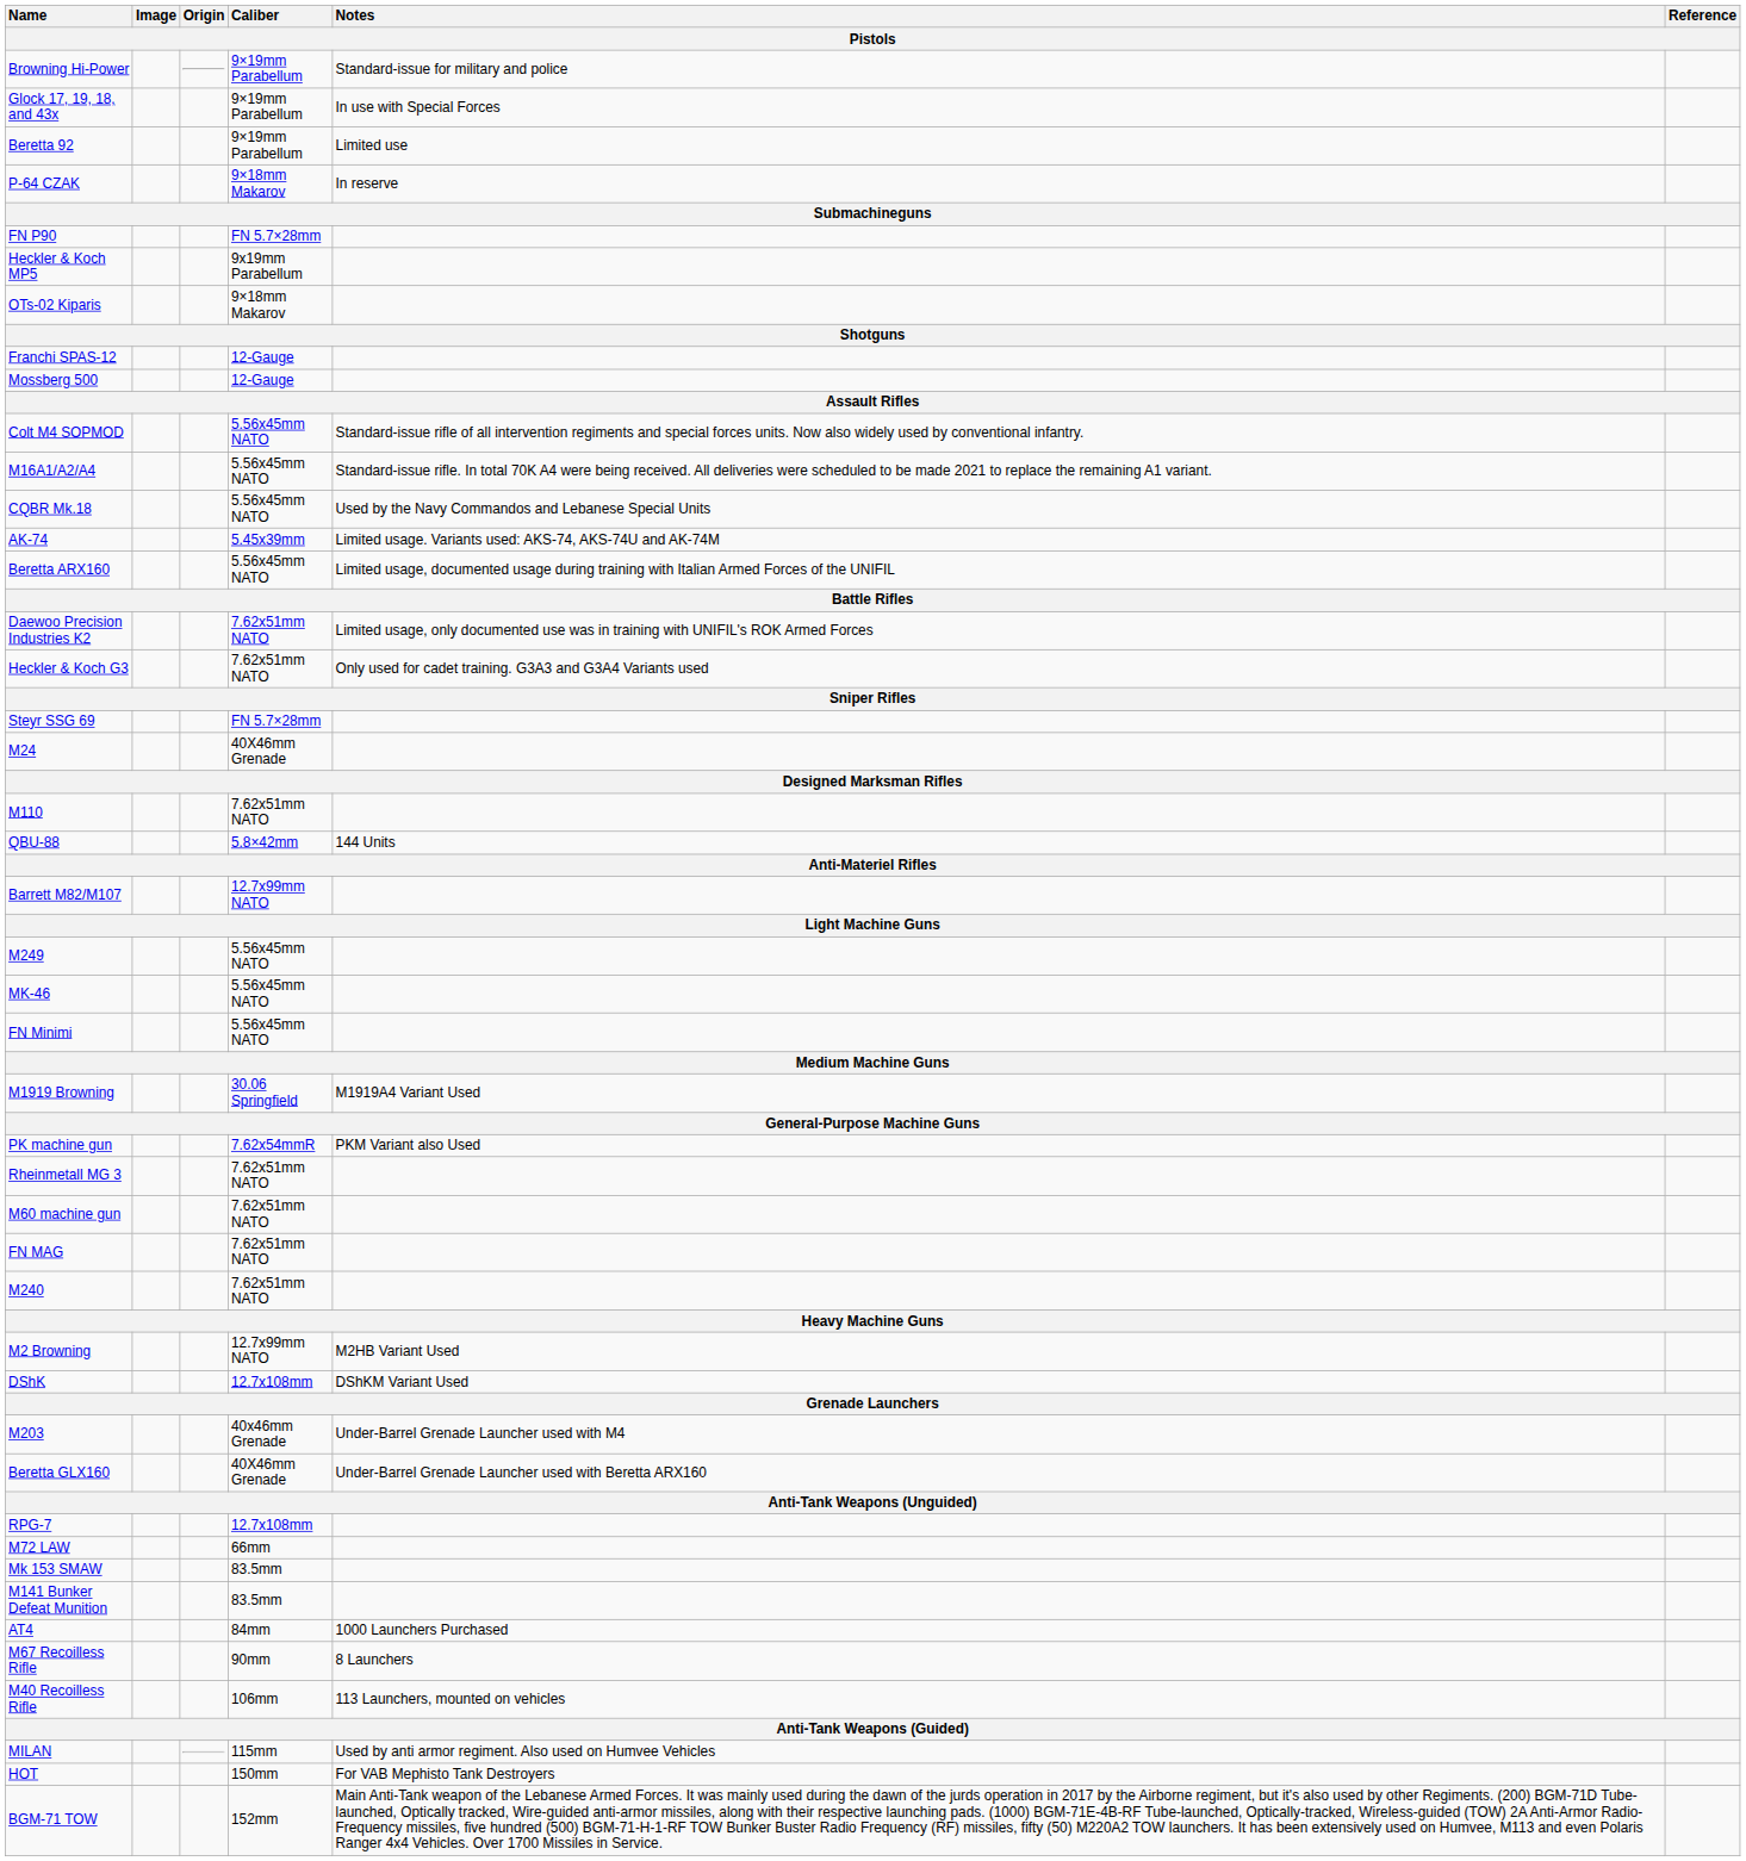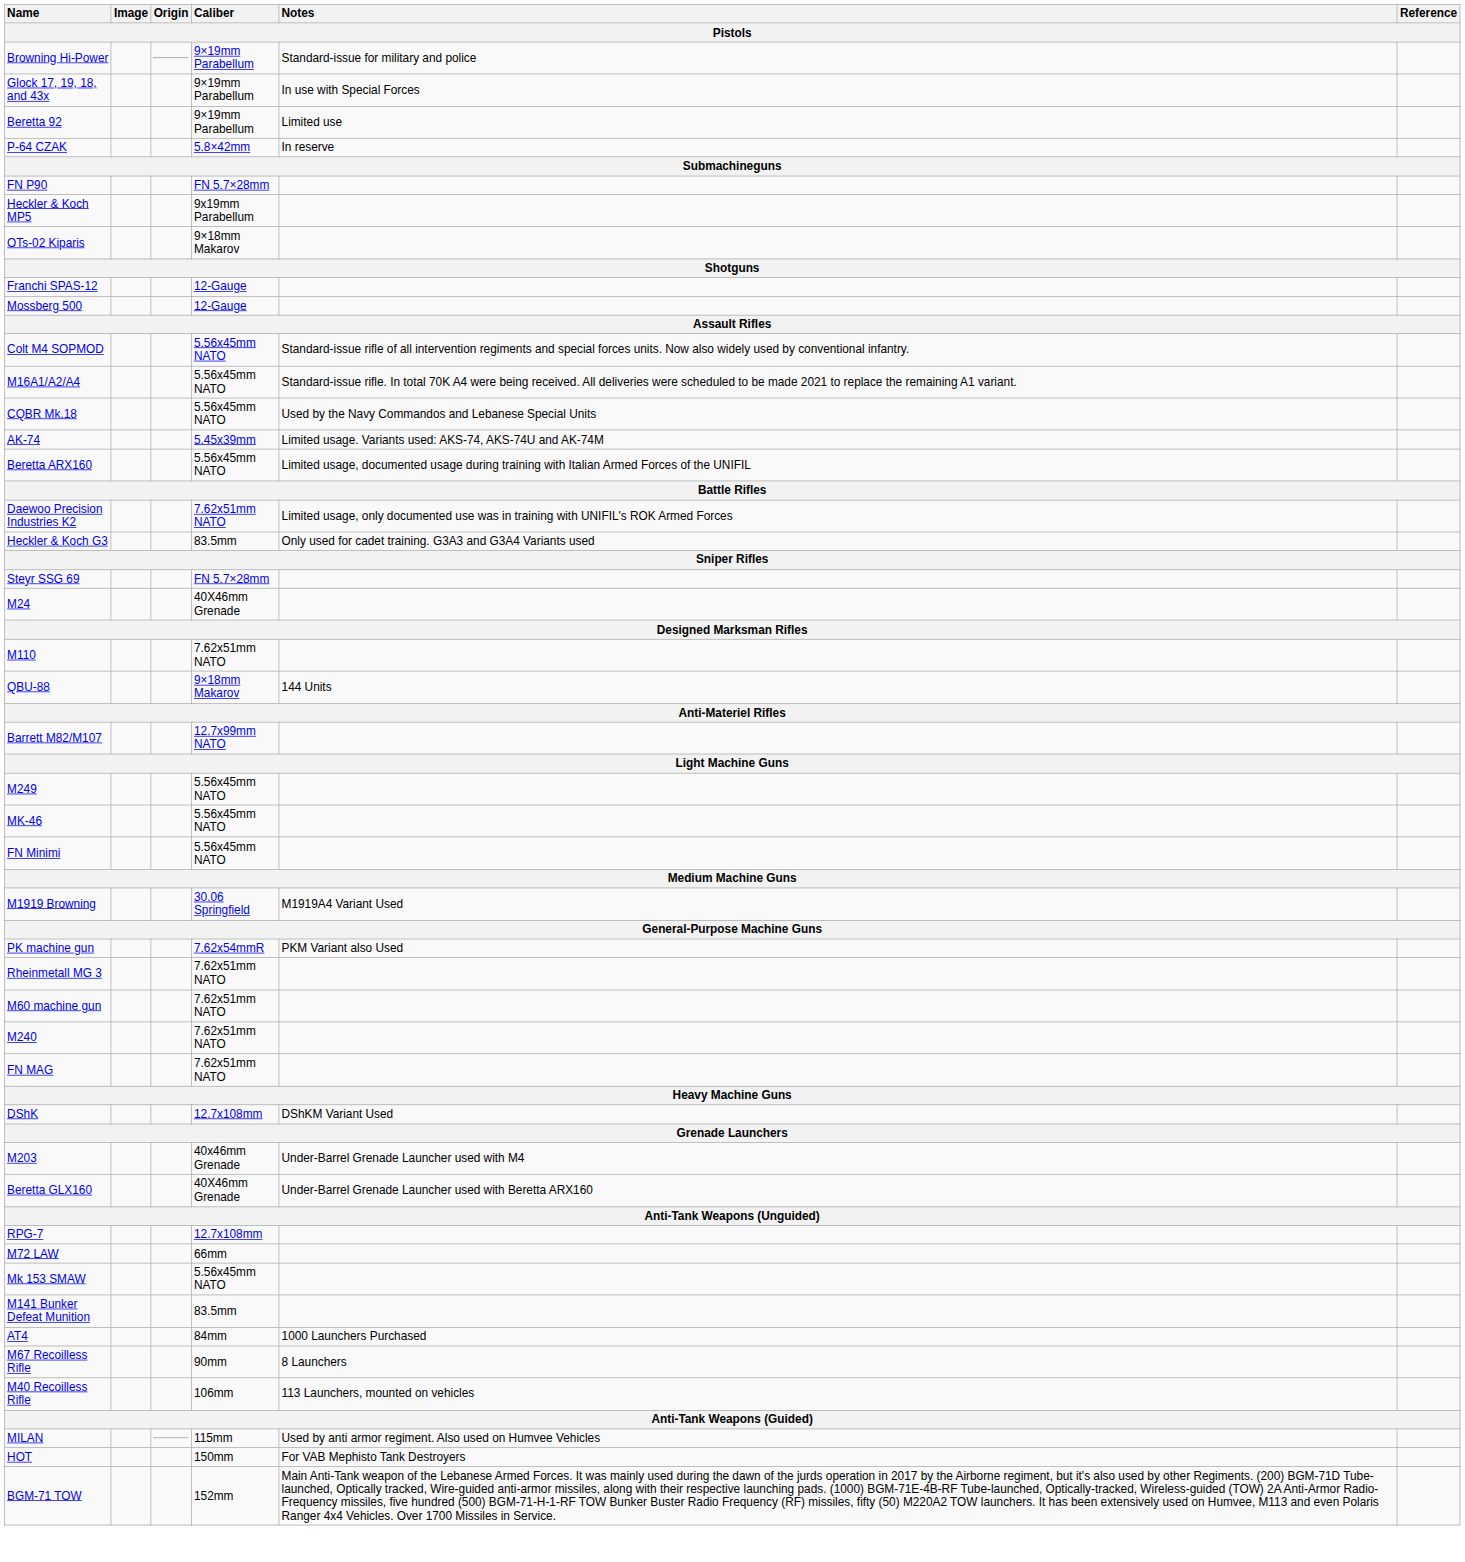P-64 CZAK | Caliber: 9×18mm Makarov -> 5.8×42mm
Heckler & Koch G3 | Caliber: 7.62x51mm NATO -> 83.5mm
QBU-88 | Caliber: 5.8×42mm -> 9×18mm Makarov
rows swapped: M240 <-> FN MAG
- row: M2 Browning | 12.7x99mm NATO | M2HB Variant Used
Mk 153 SMAW | Caliber: 83.5mm -> 5.56x45mm NATO
